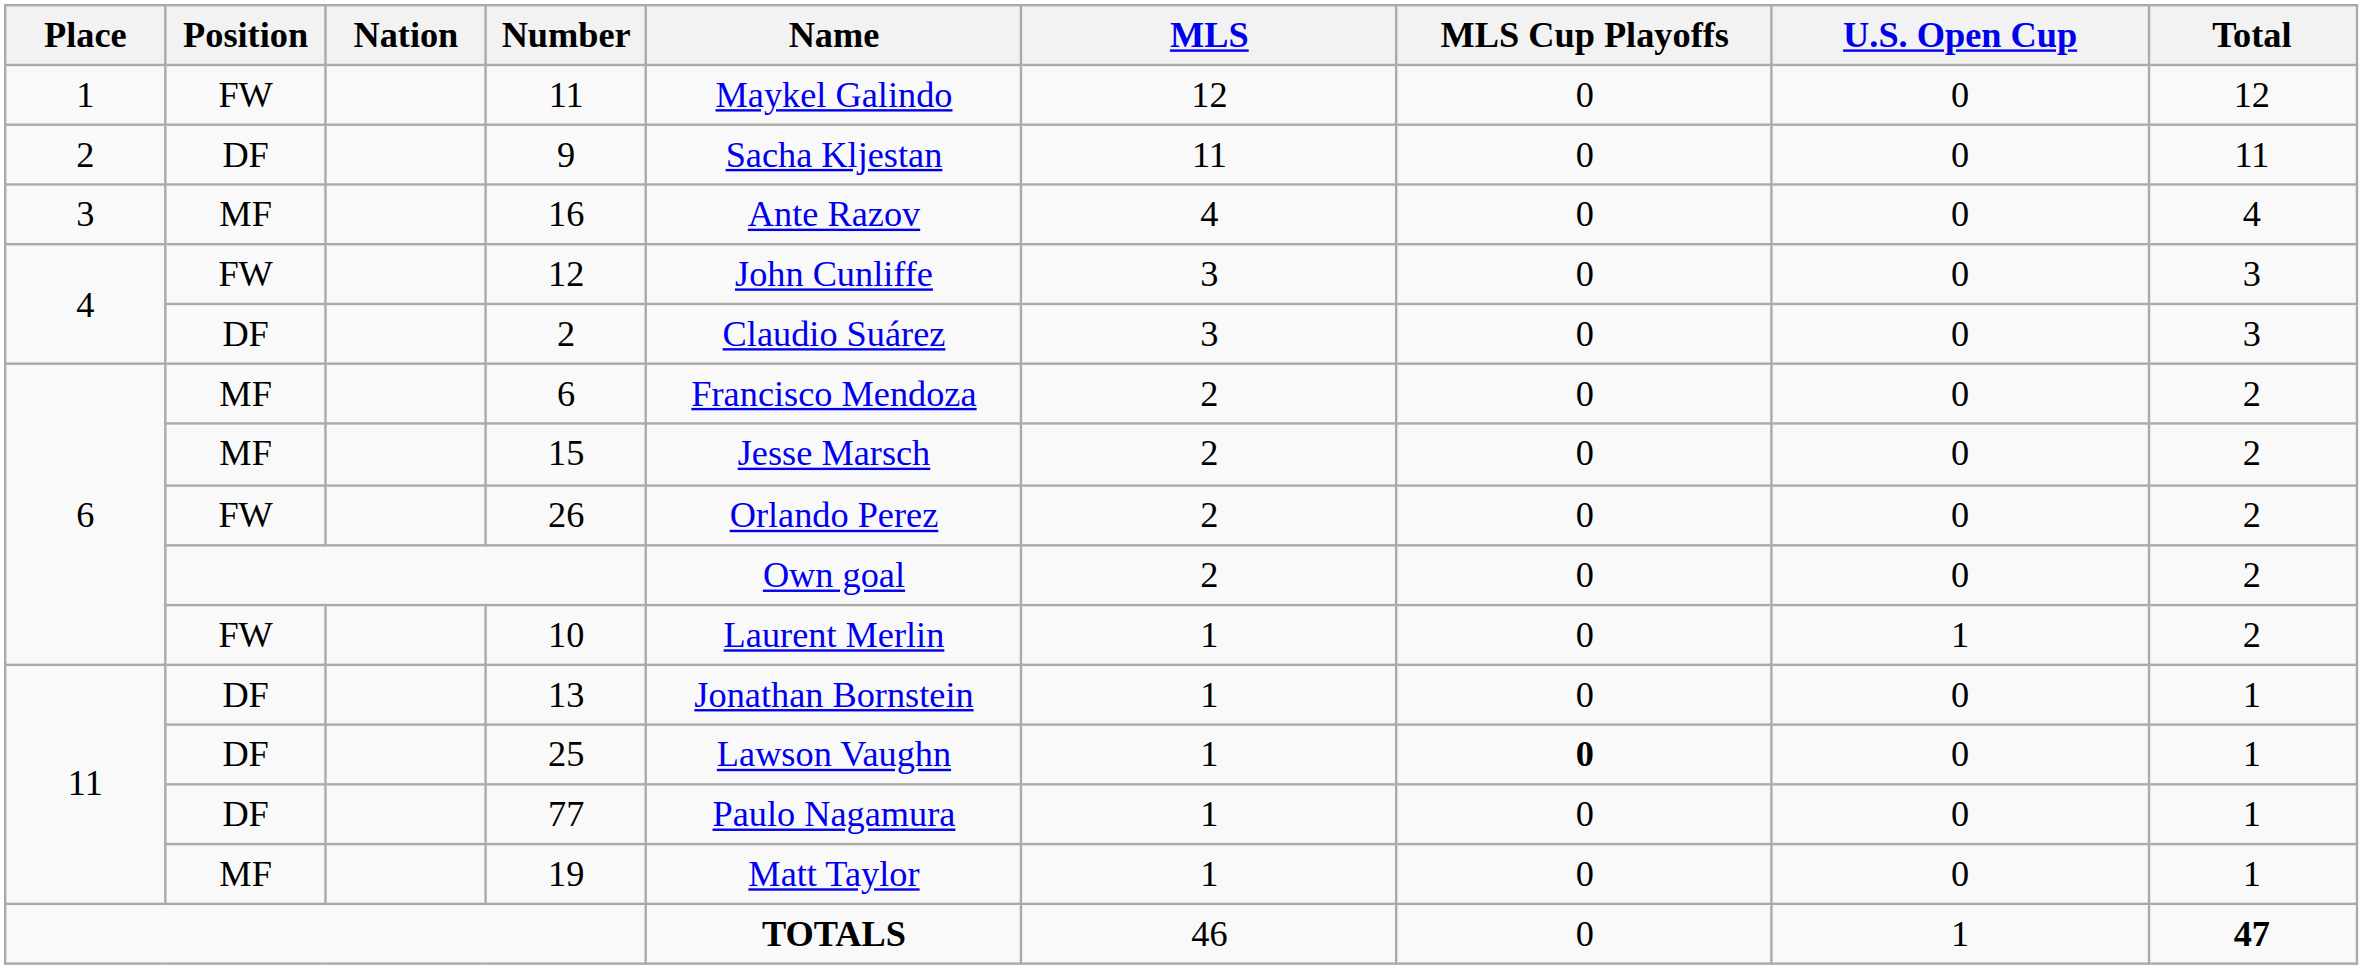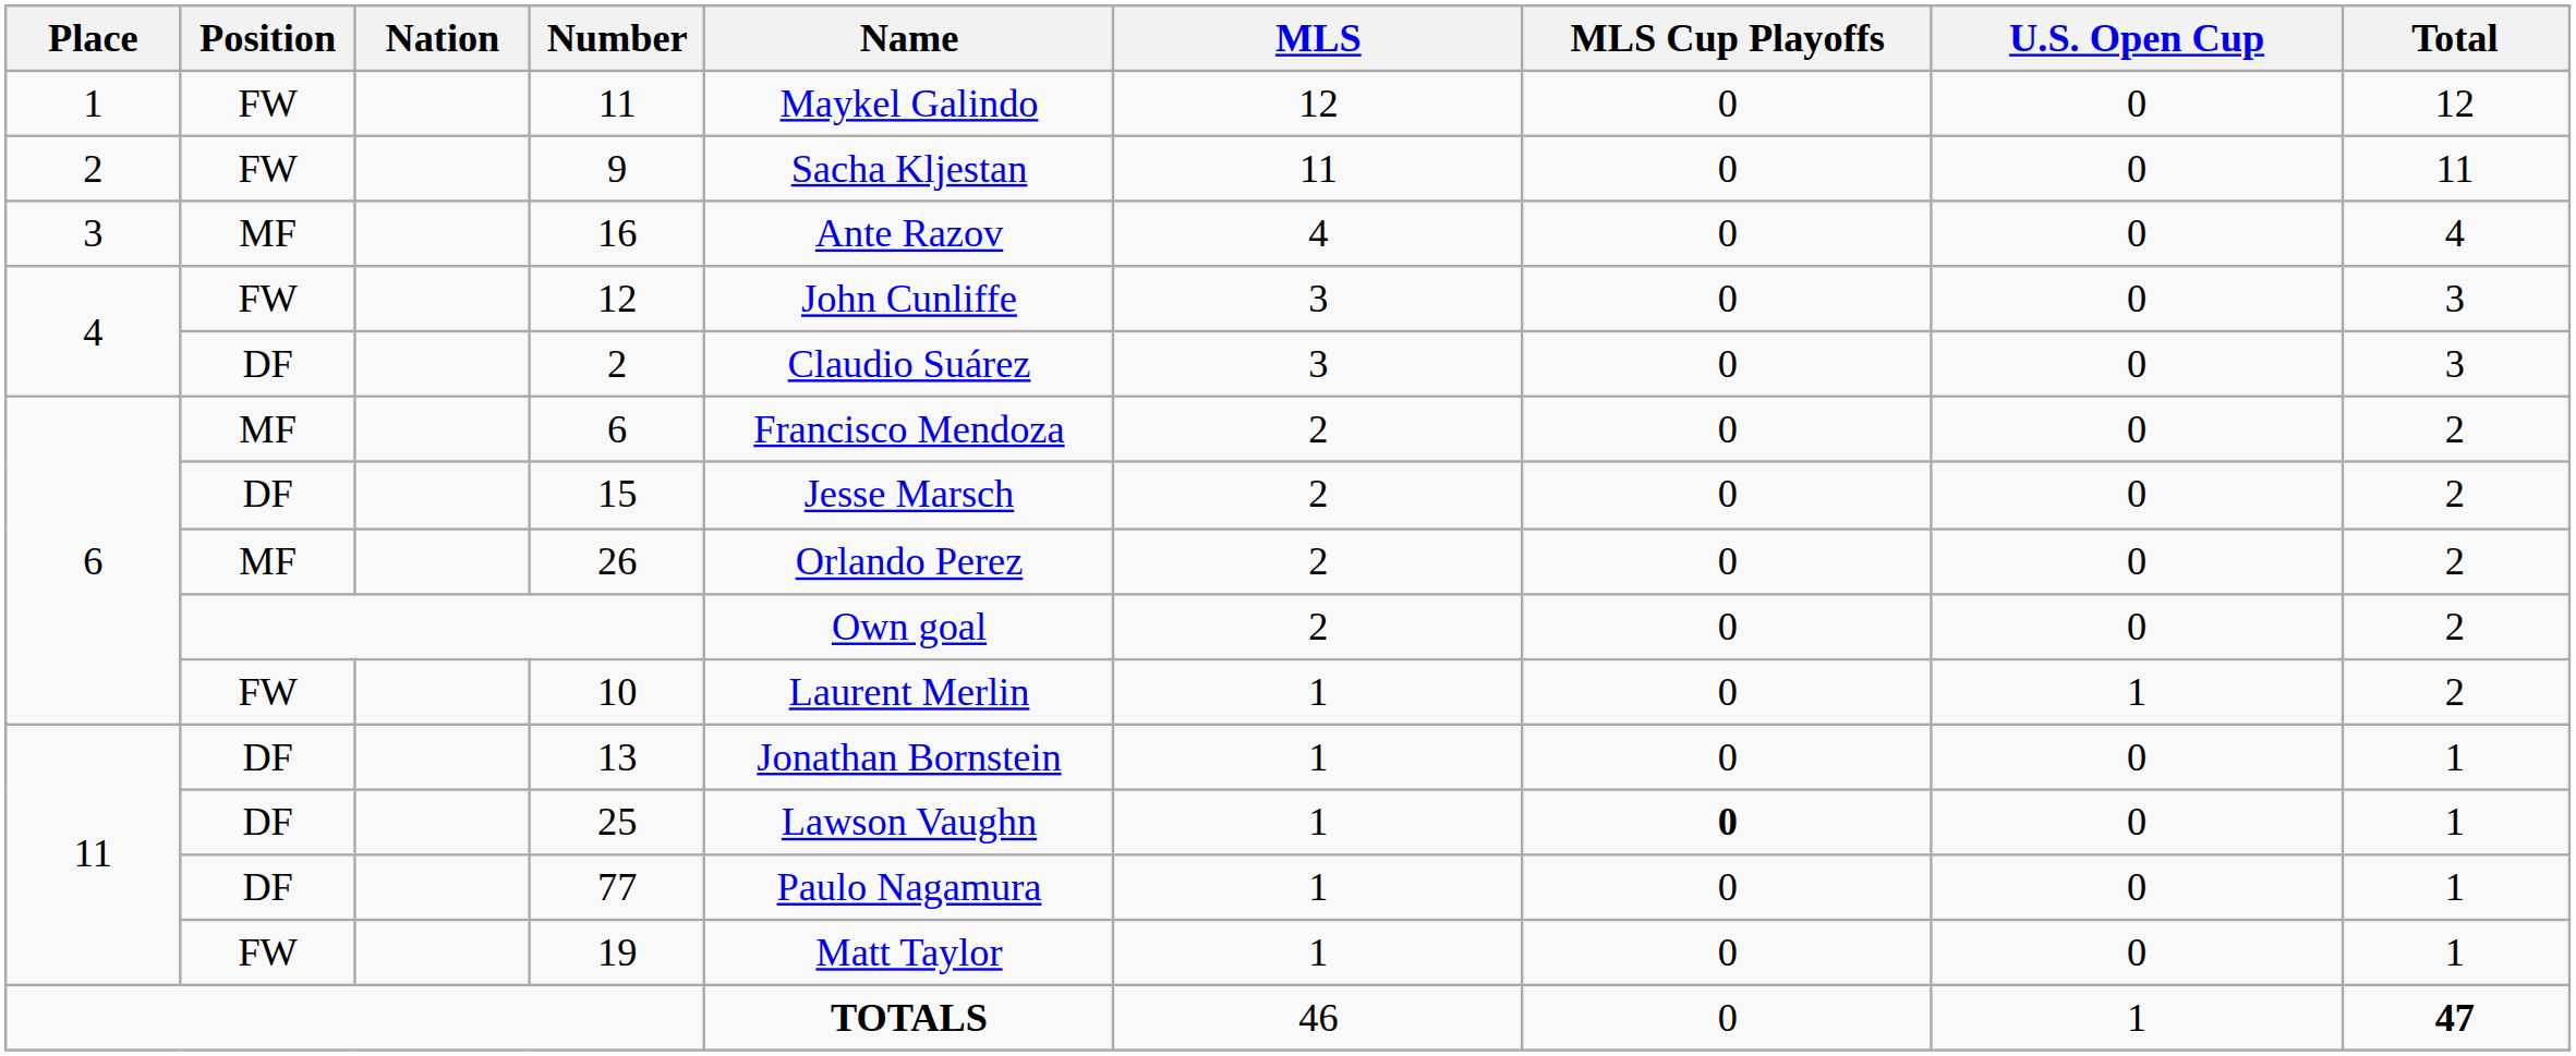9 | Position: DF -> FW
15 | Position: MF -> DF
26 | Position: FW -> MF
19 | Position: MF -> FW
